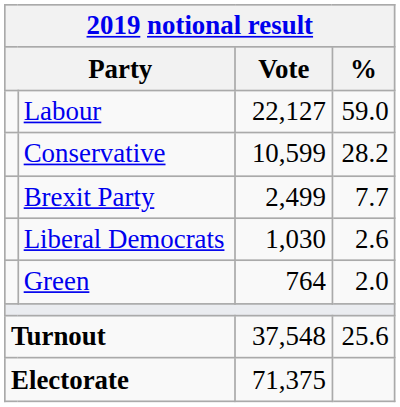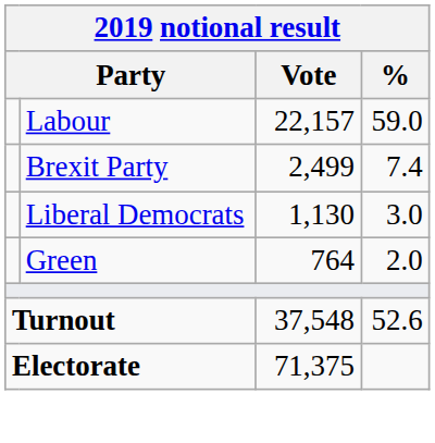Labour | Vote: 22,127 -> 22,157
- row: Conservative | 10,599 | 28.2
Brexit Party | %: 7.7 -> 7.4
Liberal Democrats | Vote: 1,030 -> 1,130
Liberal Democrats | %: 2.6 -> 3.0
Turnout | %: 25.6 -> 52.6
